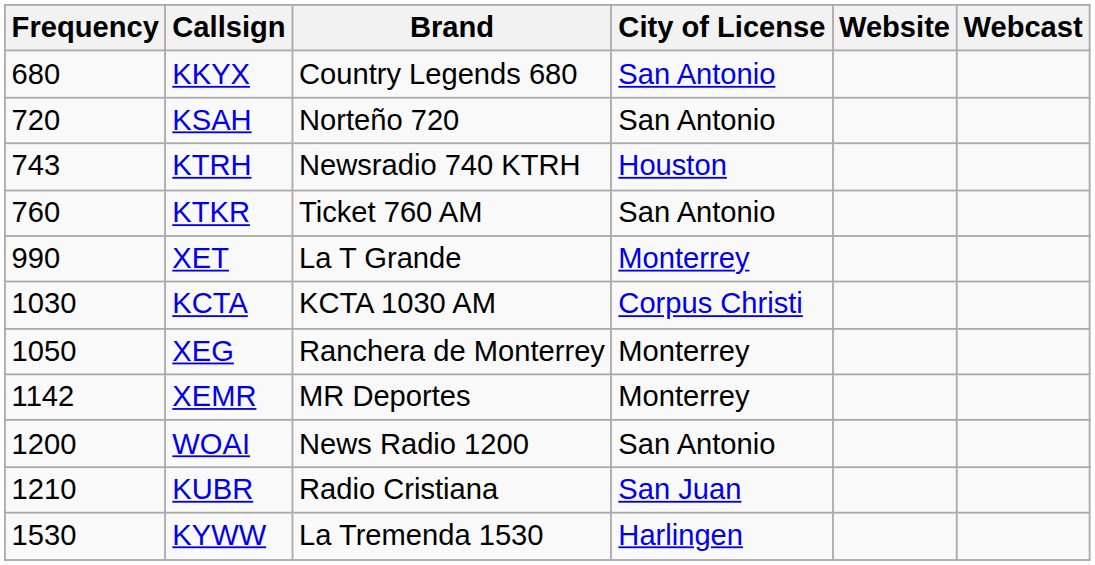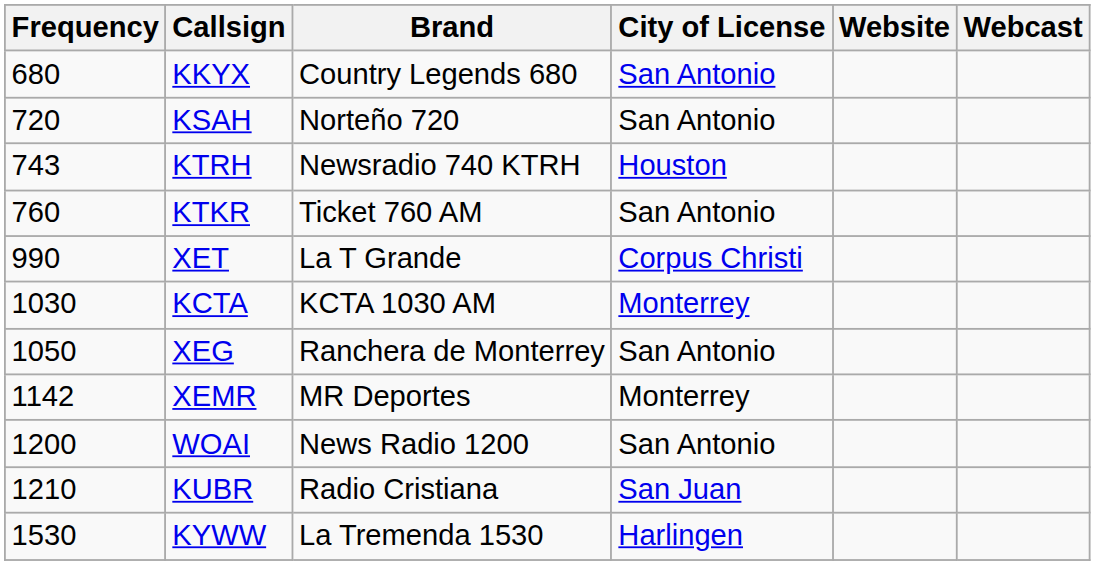XET | City of License: Monterrey -> Corpus Christi
KCTA | City of License: Corpus Christi -> Monterrey
XEG | City of License: Monterrey -> San Antonio
